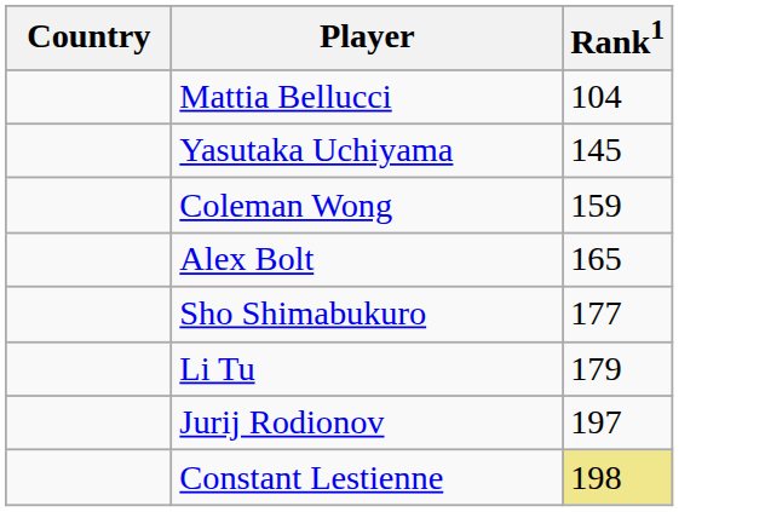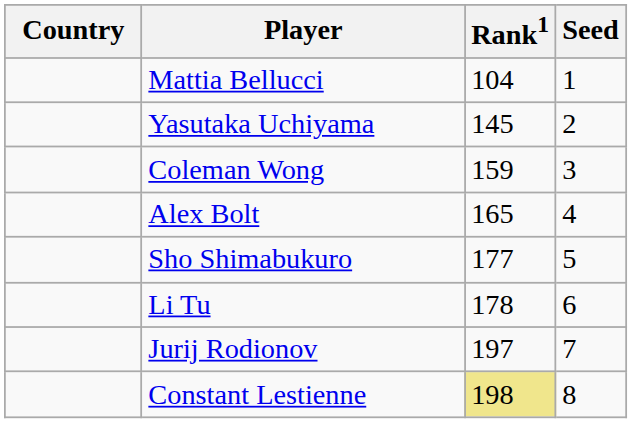+ column: Seed | 1 | 2 | 3 | 4 | 5 | 6 | 7 | 8
Li Tu | Rank1: 179 -> 178
